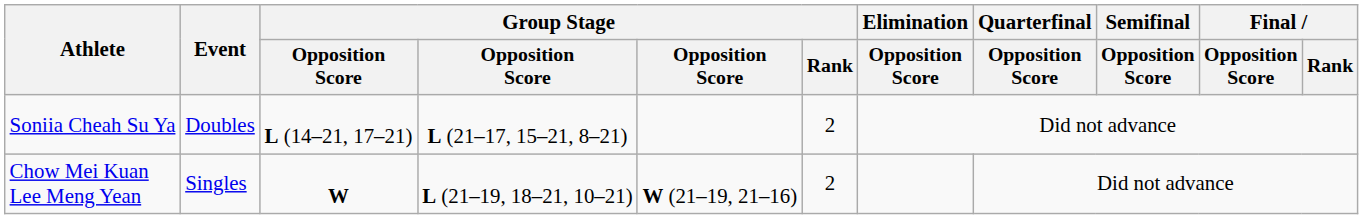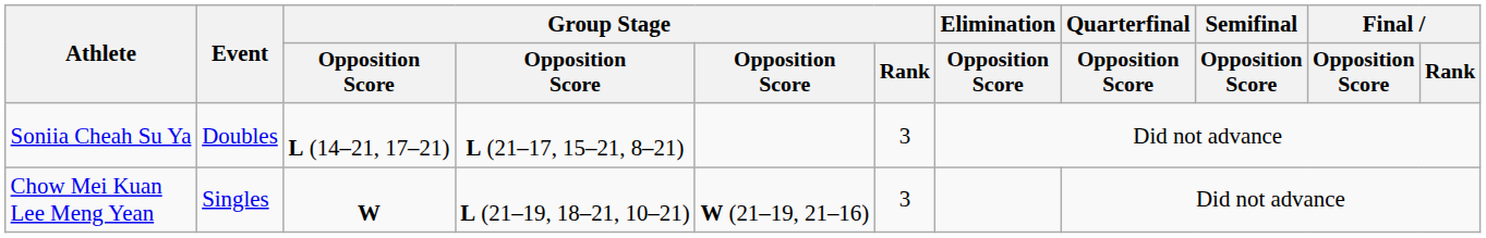Soniia Cheah Su Ya | Group Stage / Rank: 2 -> 3
Chow Mei Kuan Lee Meng Yean | Group Stage / Rank: 2 -> 3
